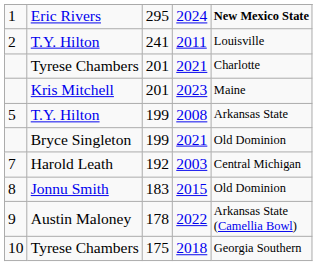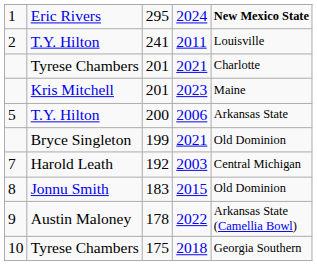5 | column 3: 199 -> 200
5 | column 4: 2008 -> 2006
